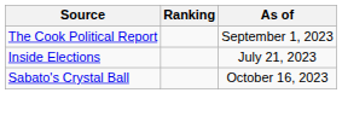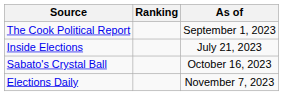+ row: Elections Daily | November 7, 2023
